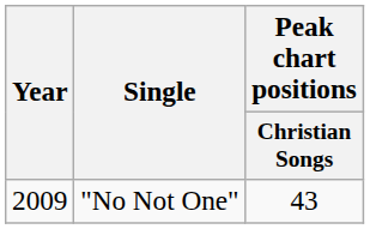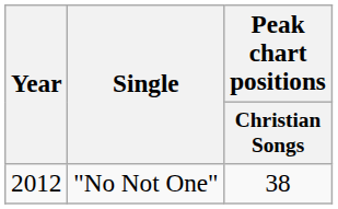"No Not One" | Year: 2009 -> 2012
"No Not One" | Peak chart positions / Christian Songs: 43 -> 38
